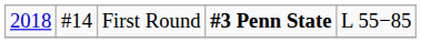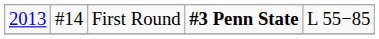First Round | column 1: 2018 -> 2013
